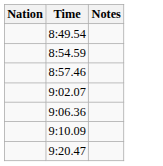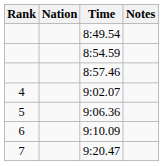+ column: Rank | 4 | 5 | 6 | 7
